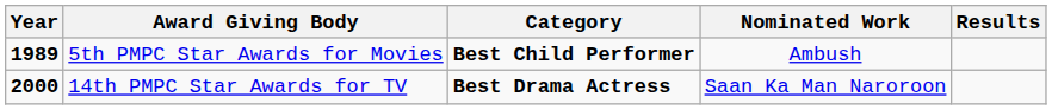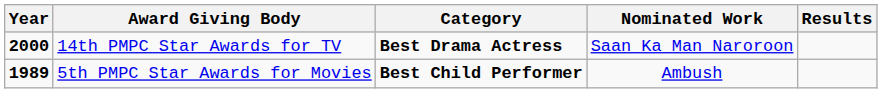rows swapped: 5th PMPC Star Awards for Movies <-> 14th PMPC Star Awards for TV
